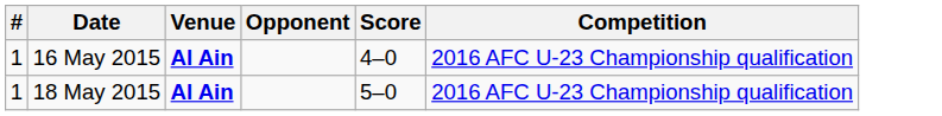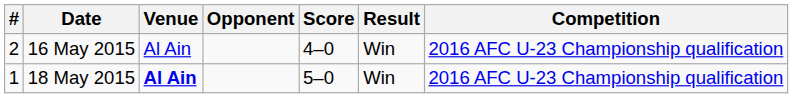+ column: Result | Win | Win
16 May 2015 | #: 1 -> 2
16 May 2015 | Venue: bold -> normal
